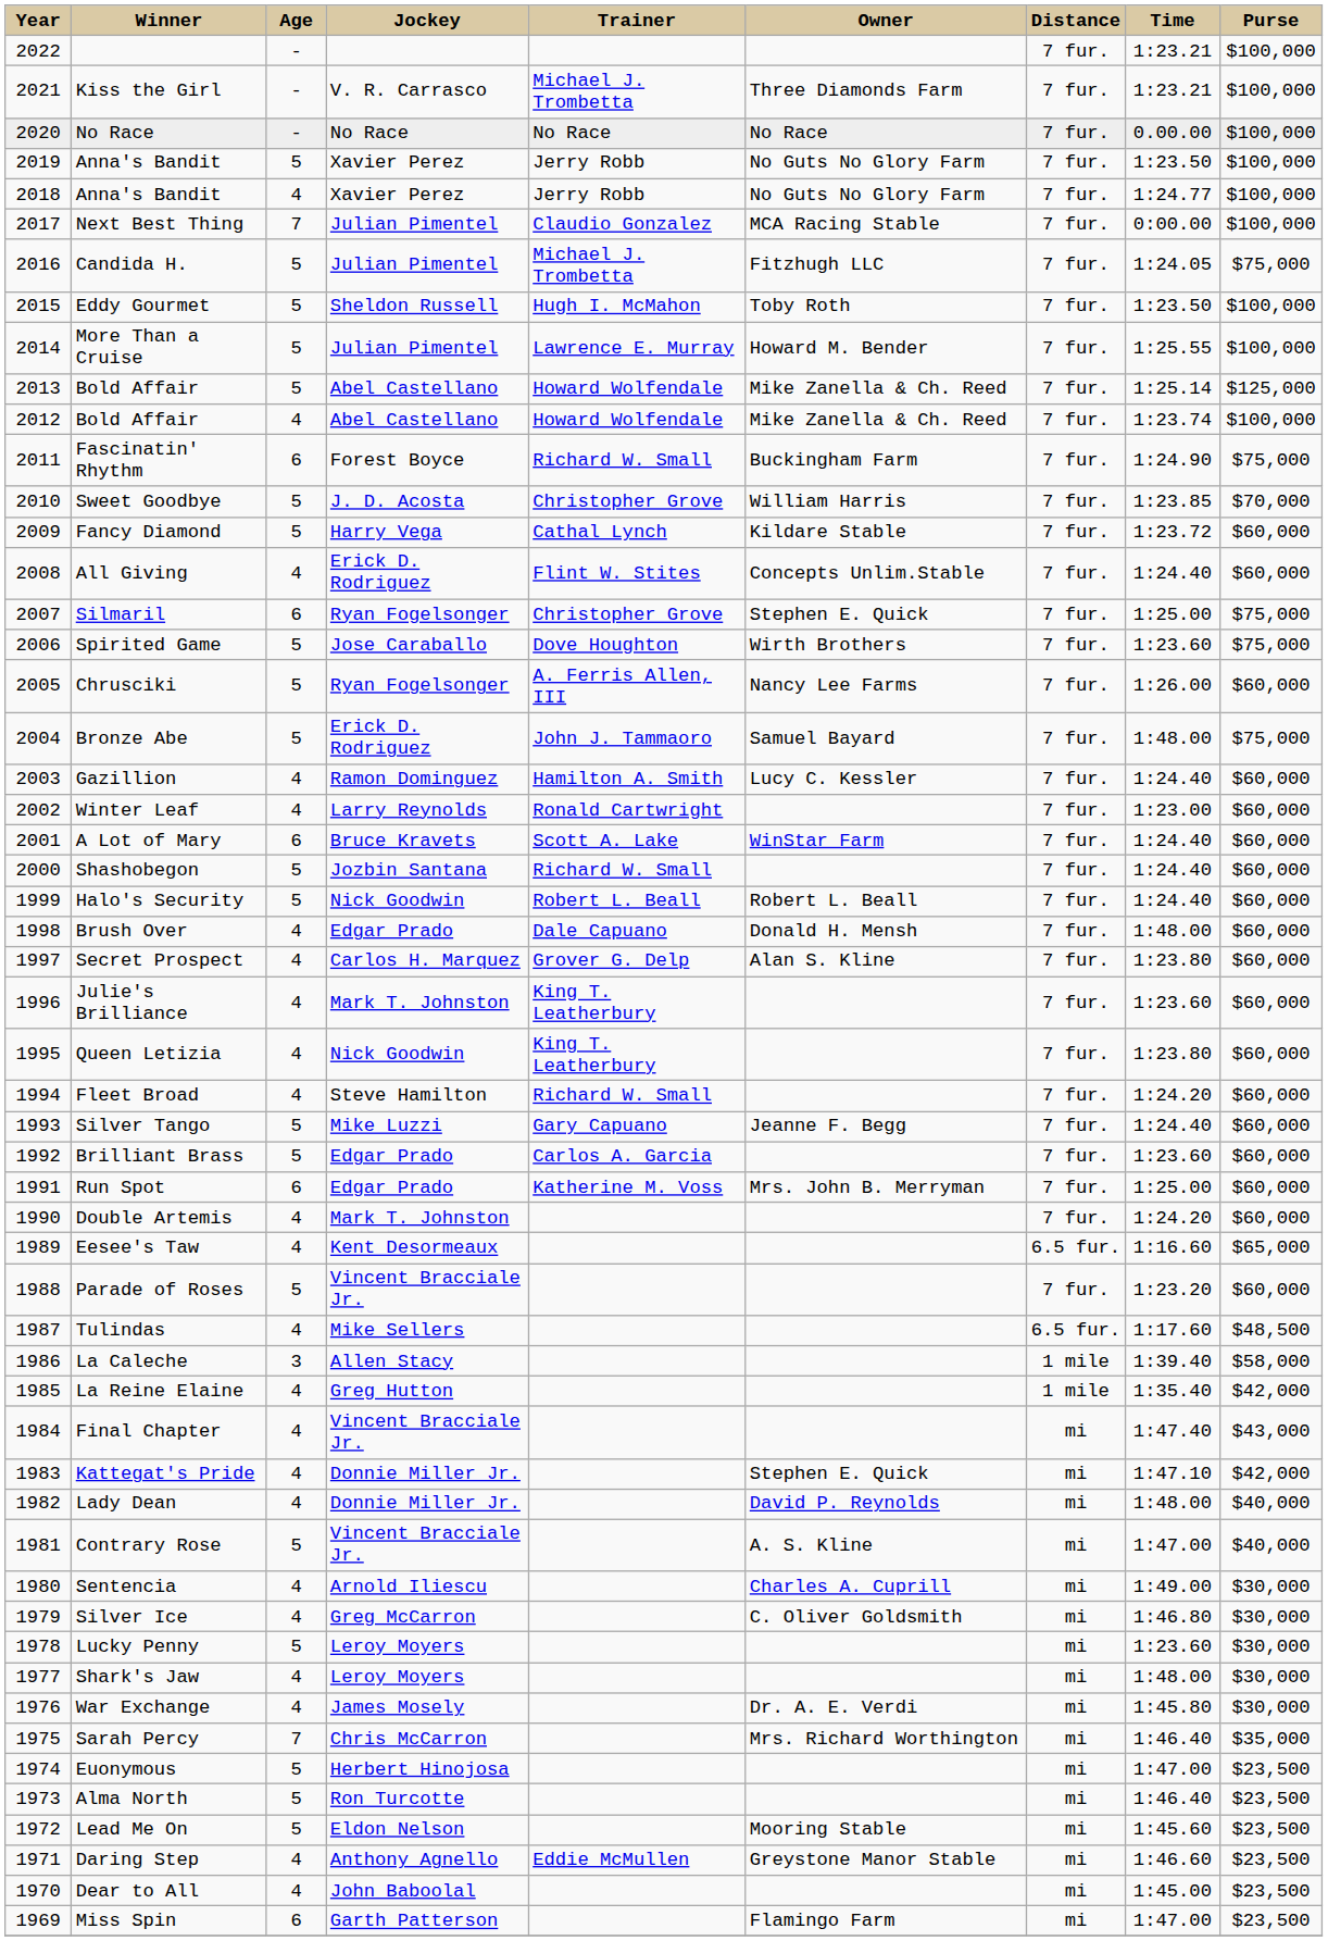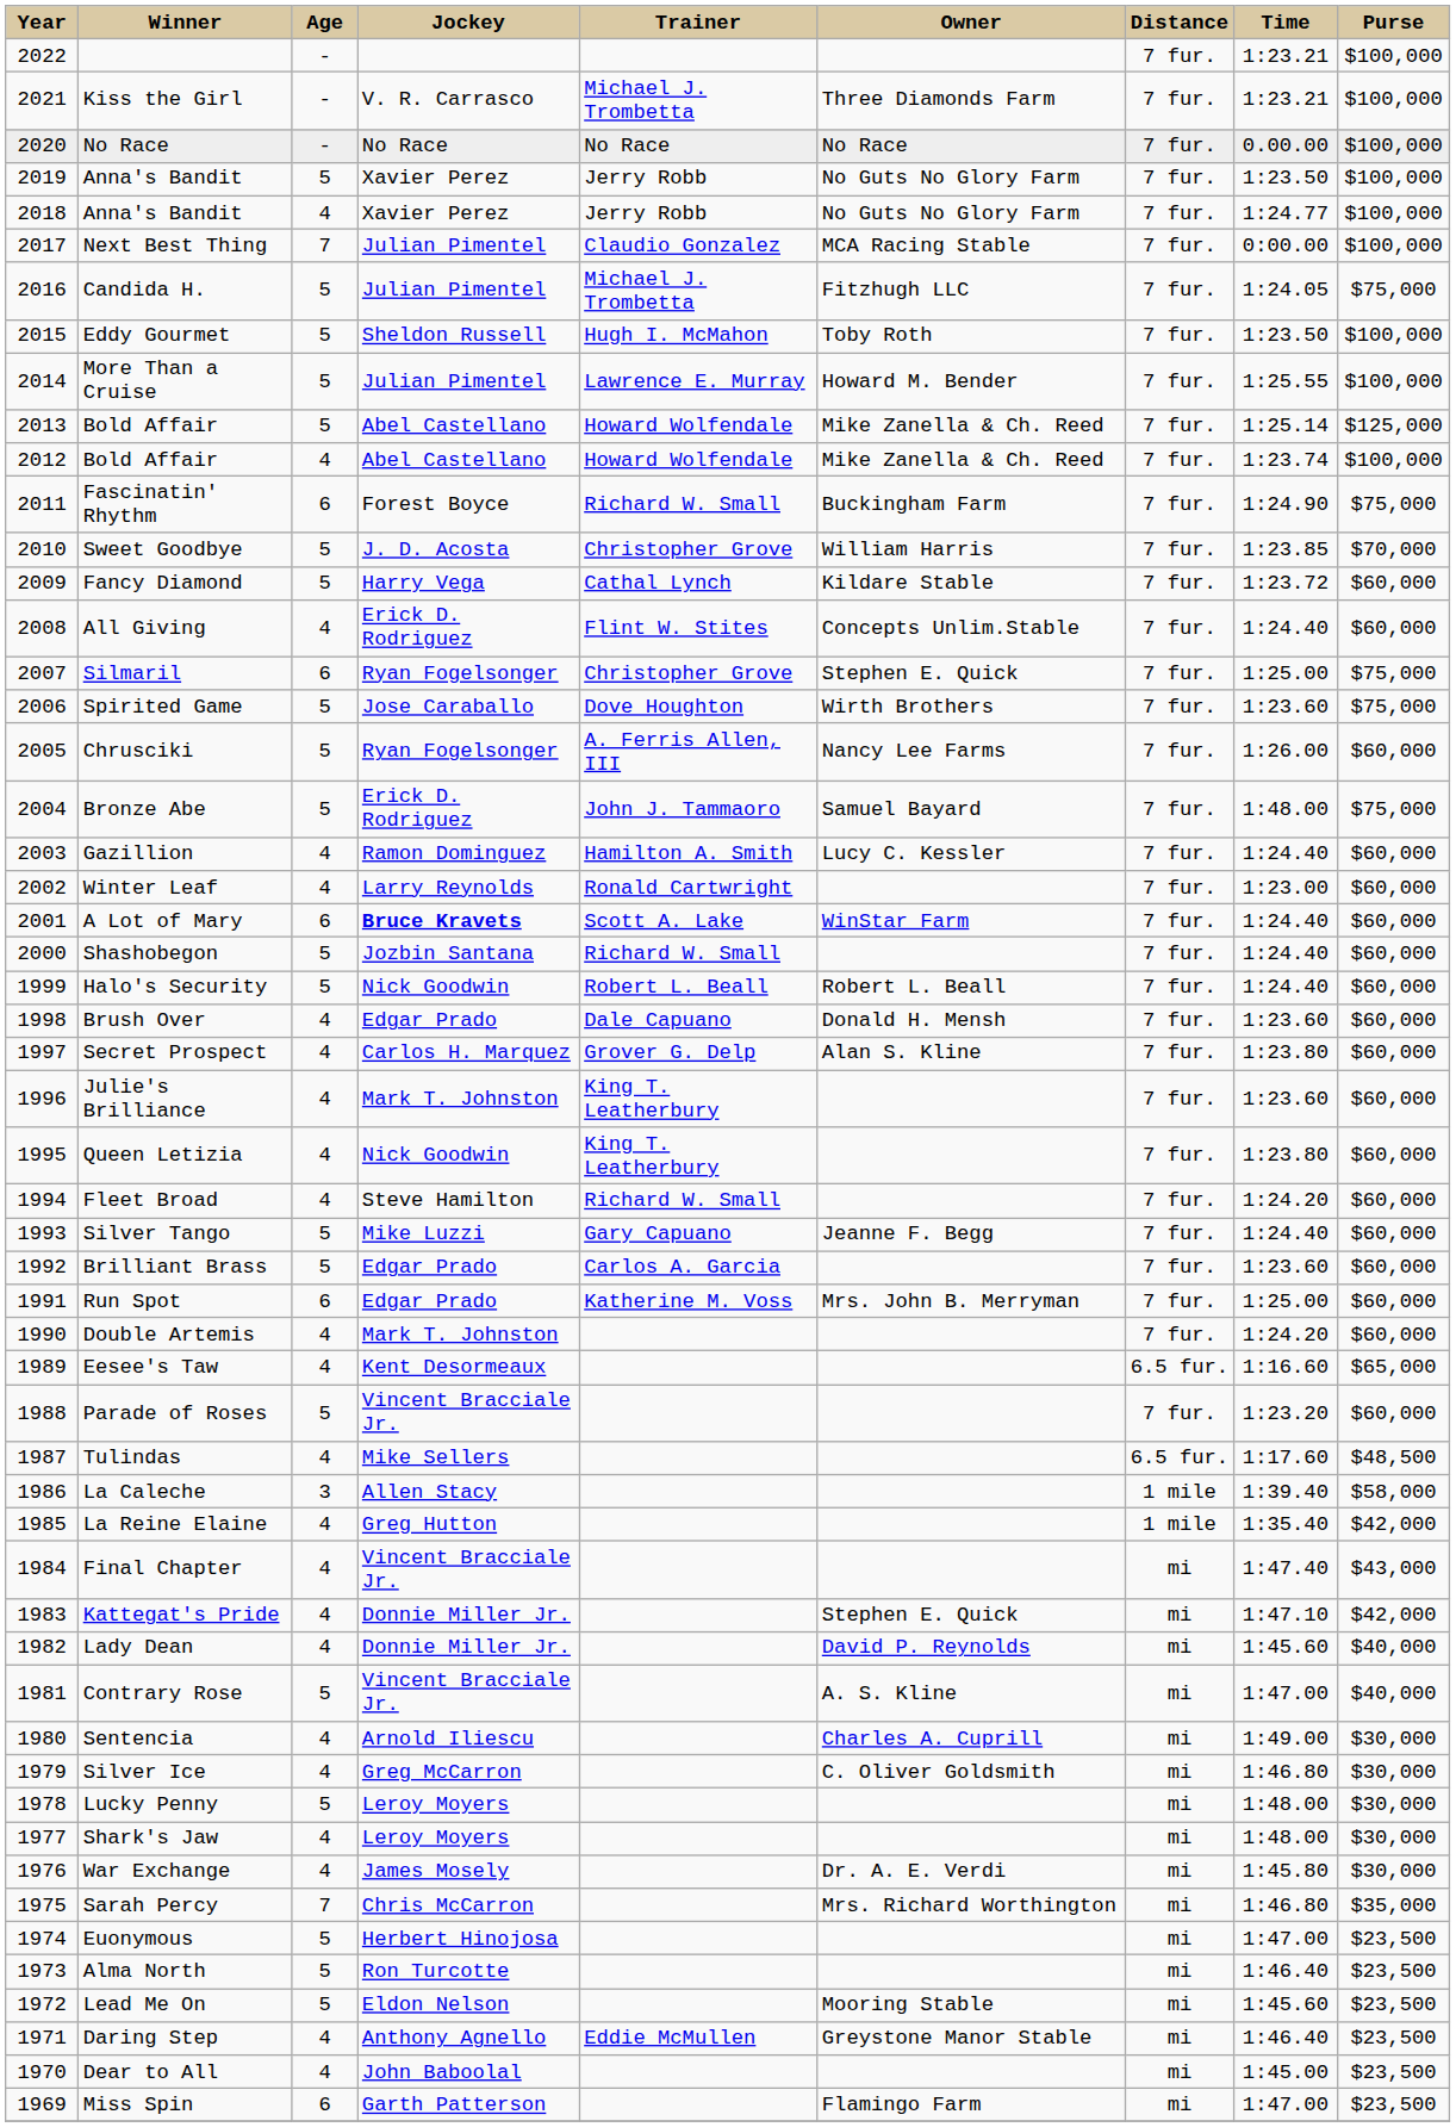A Lot of Mary | Jockey: normal -> bold
Brush Over | Time: 1:48.00 -> 1:23.60
Lady Dean | Time: 1:48.00 -> 1:45.60
Lucky Penny | Time: 1:23.60 -> 1:48.00
Sarah Percy | Time: 1:46.40 -> 1:46.80
Daring Step | Time: 1:46.60 -> 1:46.40
